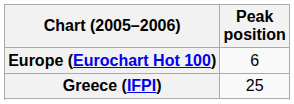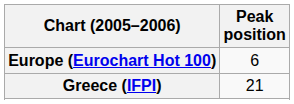Greece (IFPI) | Peak position: 25 -> 21
